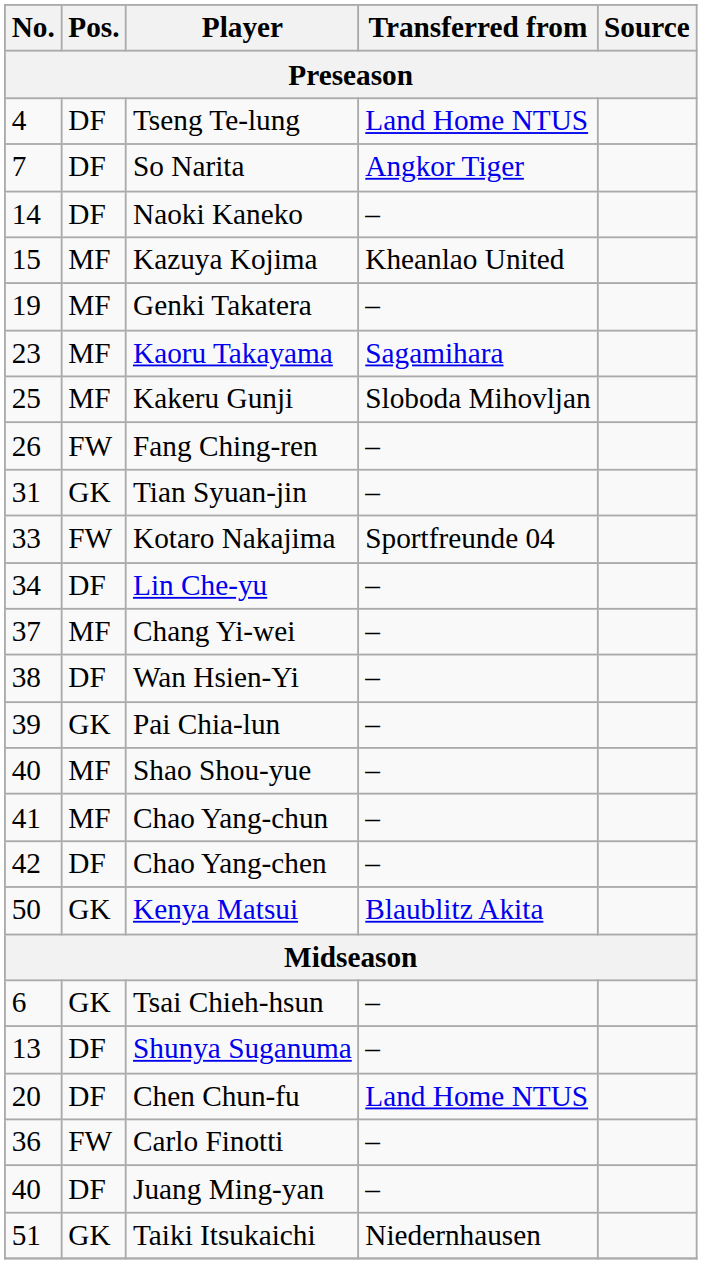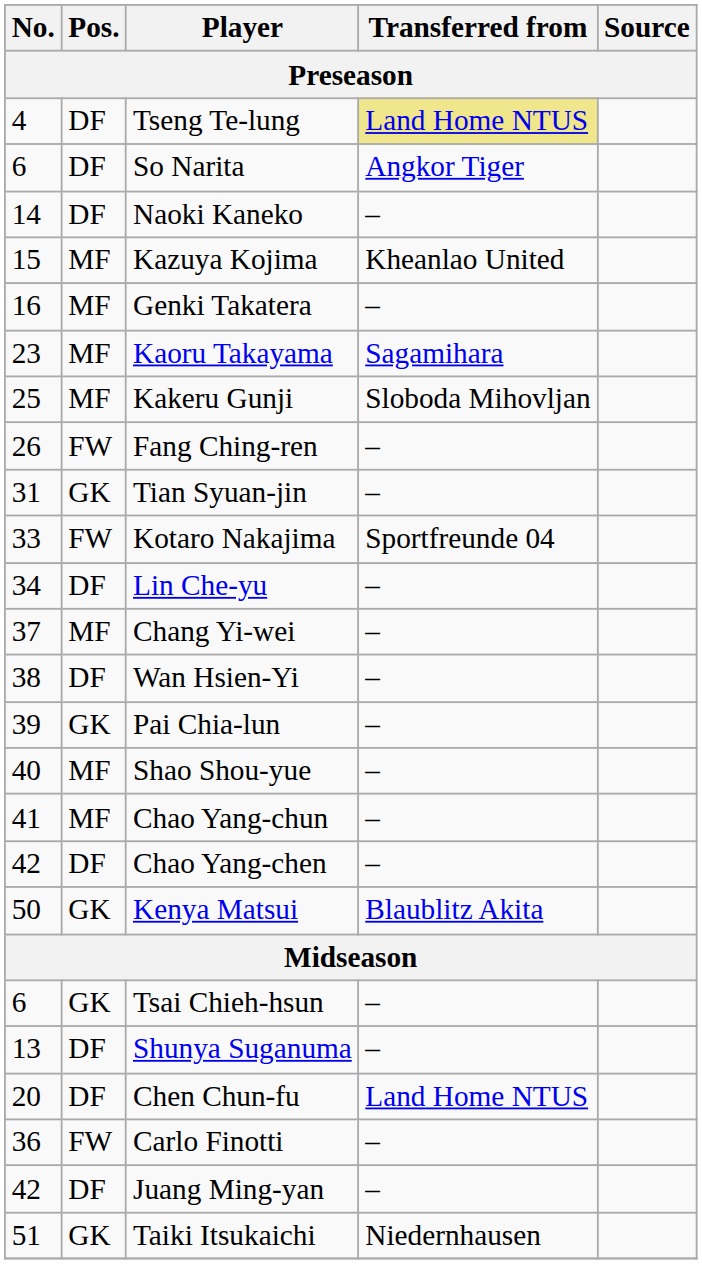Tseng Te-lung | Transferred from: no background -> khaki background
So Narita | No.: 7 -> 6
Genki Takatera | No.: 19 -> 16
Juang Ming-yan | No.: 40 -> 42
